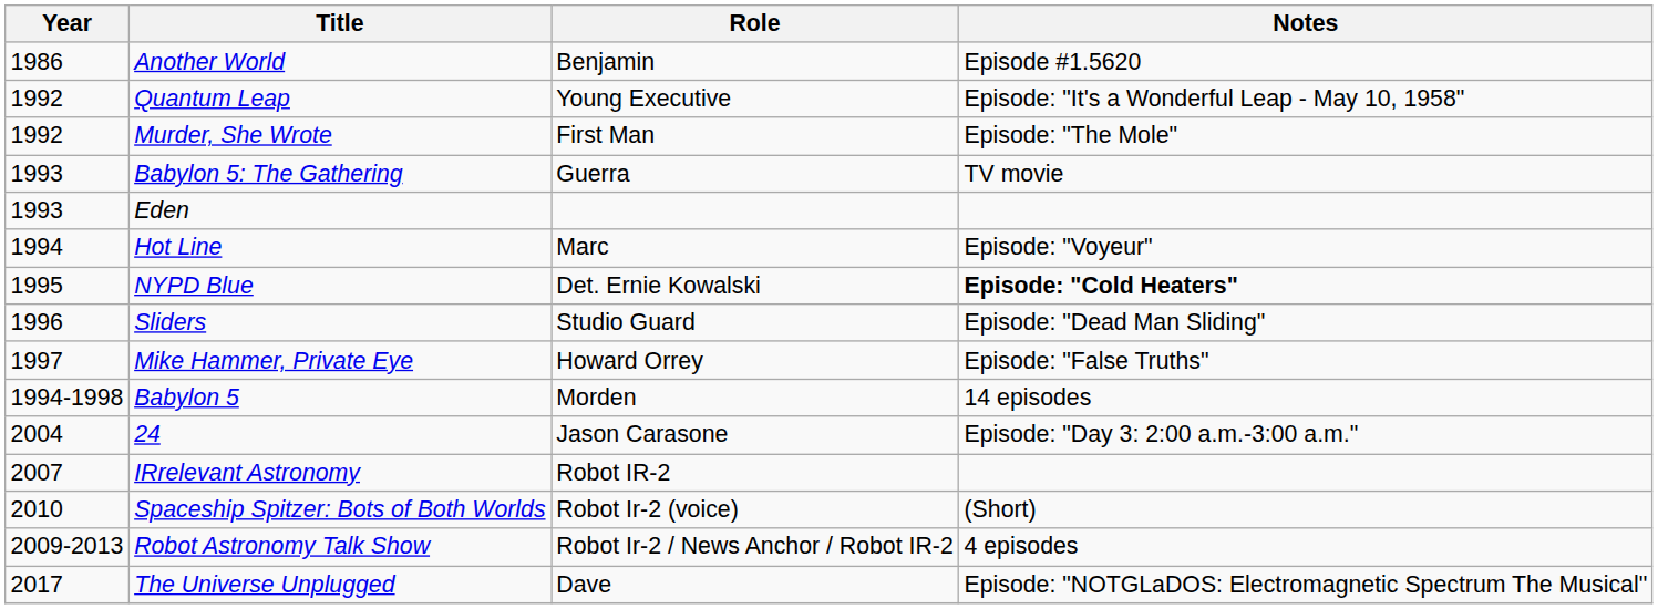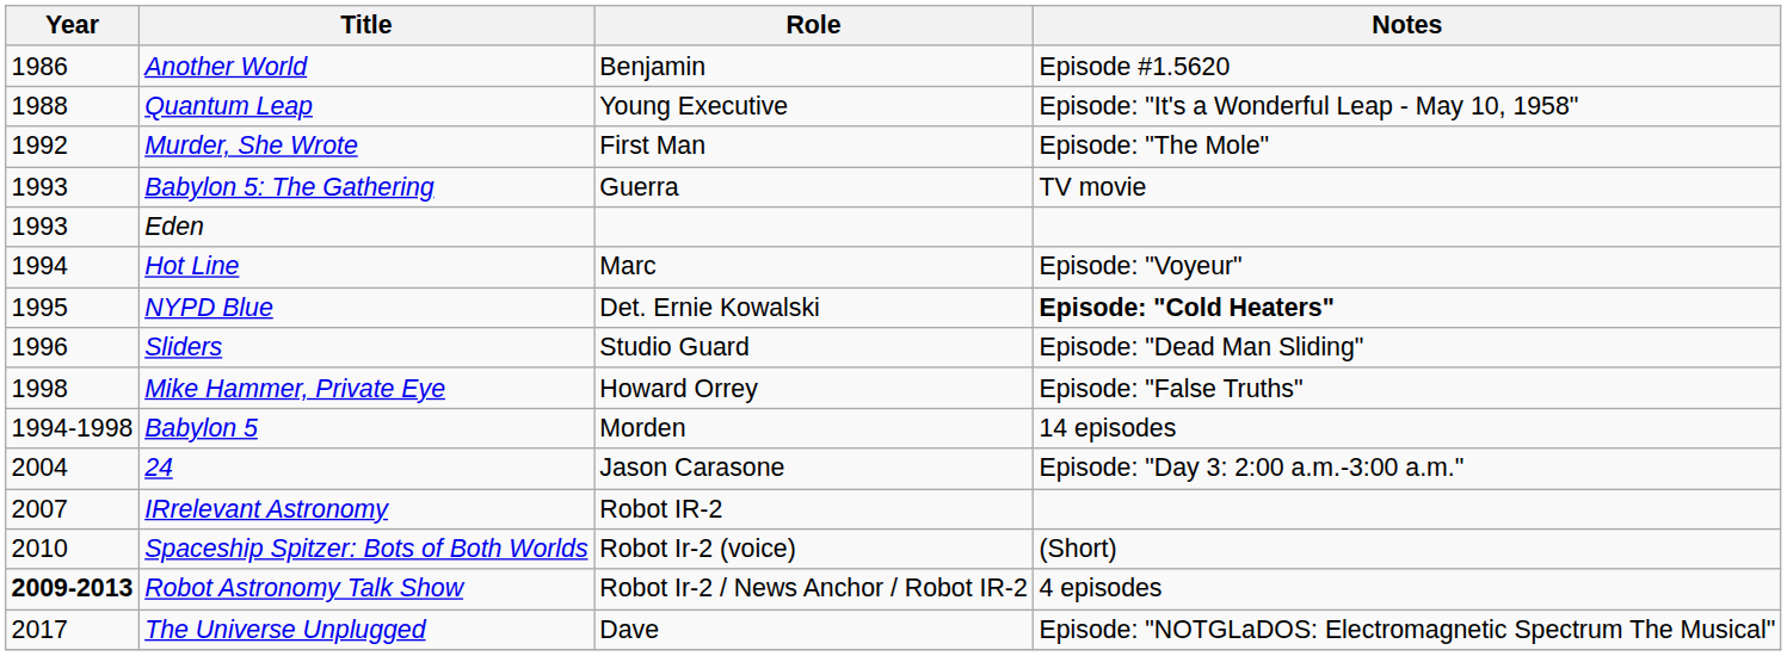Quantum Leap | Year: 1992 -> 1988
Mike Hammer, Private Eye | Year: 1997 -> 1998
Robot Astronomy Talk Show | Year: normal -> bold
